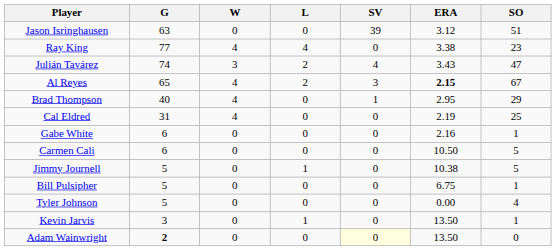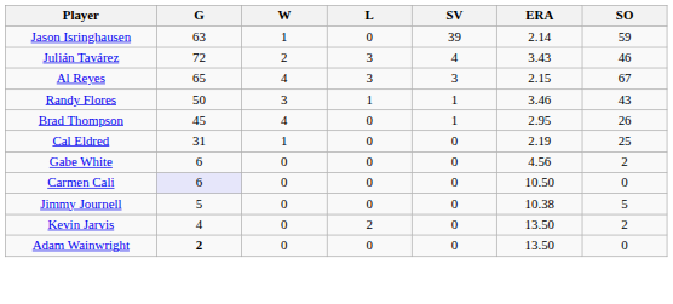Jason Isringhausen | W: 0 -> 1
Jason Isringhausen | ERA: 3.12 -> 2.14
Jason Isringhausen | SO: 51 -> 59
- row: Ray King | 77 | 4 | 4 | 0 | 3.38 | 23
Julián Tavárez | G: 74 -> 72
Julián Tavárez | W: 3 -> 2
Julián Tavárez | L: 2 -> 3
Julián Tavárez | SO: 47 -> 46
Al Reyes | L: 2 -> 3
Al Reyes | ERA: bold -> normal
+ row: Randy Flores | 50 | 3 | 1 | 1 | 3.46 | 43
Brad Thompson | G: 40 -> 45
Brad Thompson | SO: 29 -> 26
Cal Eldred | W: 4 -> 1
Gabe White | ERA: 2.16 -> 4.56
Gabe White | SO: 1 -> 2
Carmen Cali | G: no background -> lavender background
Carmen Cali | SO: 5 -> 0
Jimmy Journell | L: 1 -> 0
- row: Bill Pulsipher | 5 | 0 | 0 | 0 | 6.75 | 1
- row: Tyler Johnson | 5 | 0 | 0 | 0 | 0.00 | 4
Kevin Jarvis | G: 3 -> 4
Kevin Jarvis | L: 1 -> 2
Kevin Jarvis | SO: 1 -> 2
Adam Wainwright | SV: lightyellow background -> no background
